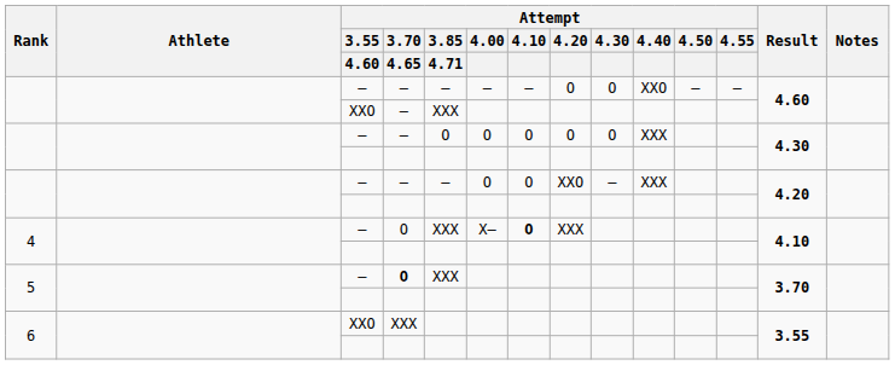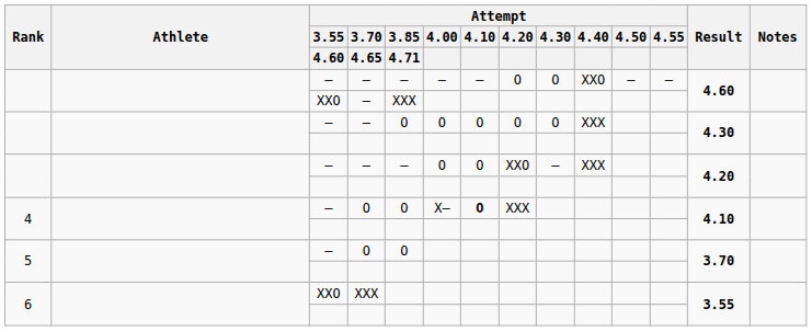4 / – | Attempt / 3.85 / 4.71: XXX -> O
5 / – | Attempt / 3.70 / 4.65: bold -> normal
5 / – | Attempt / 3.85 / 4.71: XXX -> O
